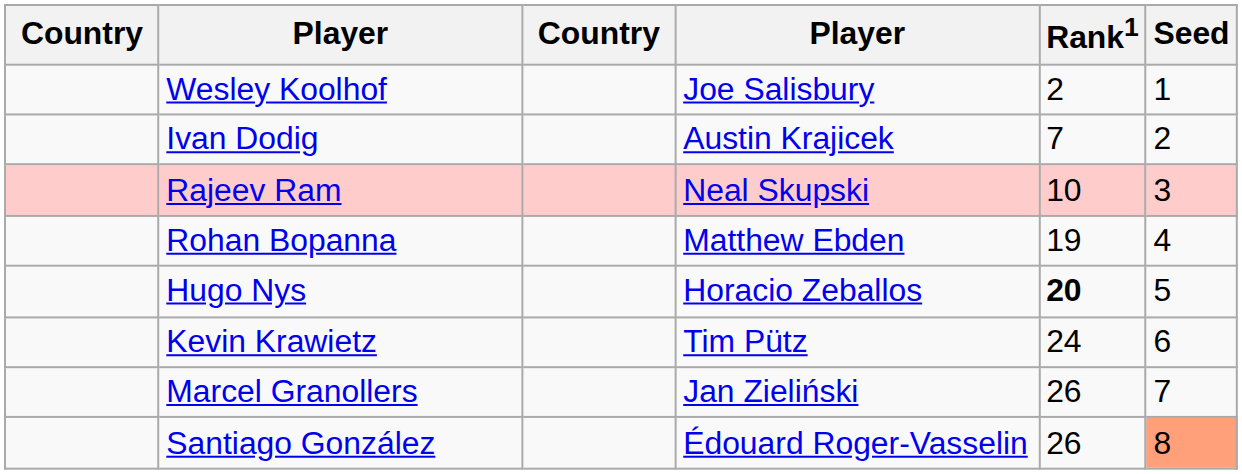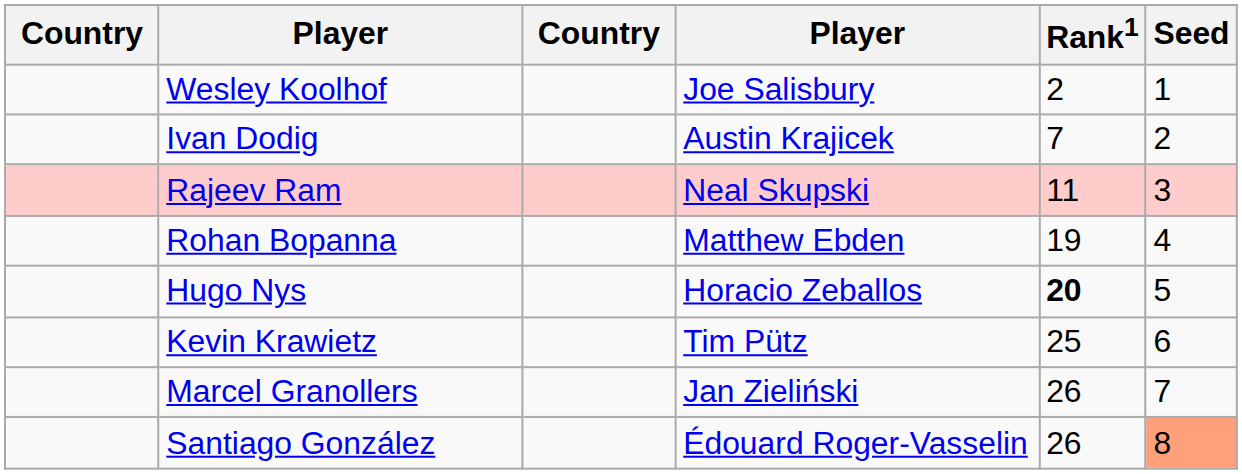Rajeev Ram | Rank1: 10 -> 11
Kevin Krawietz | Rank1: 24 -> 25
